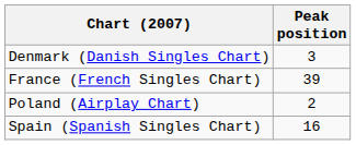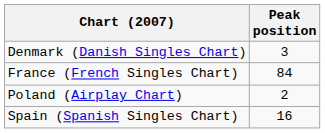France (French Singles Chart) | Peak position: 39 -> 84
